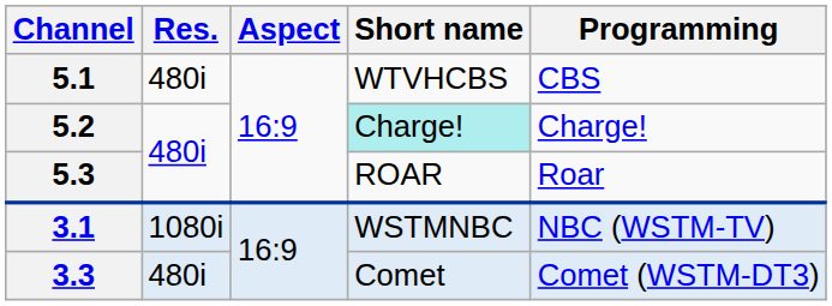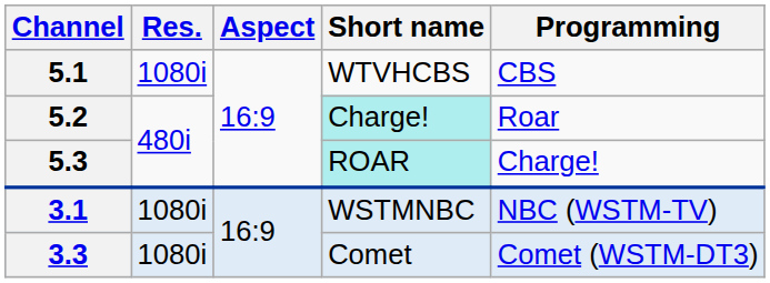5.1 | Res.: 480i -> 1080i
5.2 | Programming: Charge! -> Roar
5.3 | Short name: no background -> paleturquoise background
5.3 | Programming: Roar -> Charge!
3.3 | Res.: 480i -> 1080i
